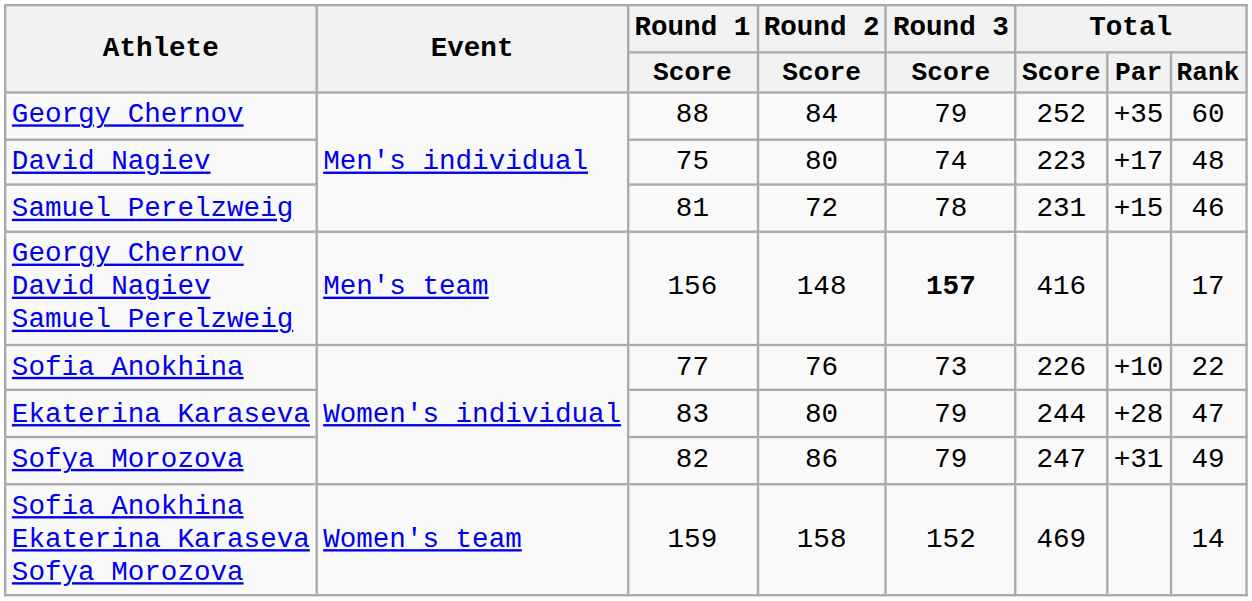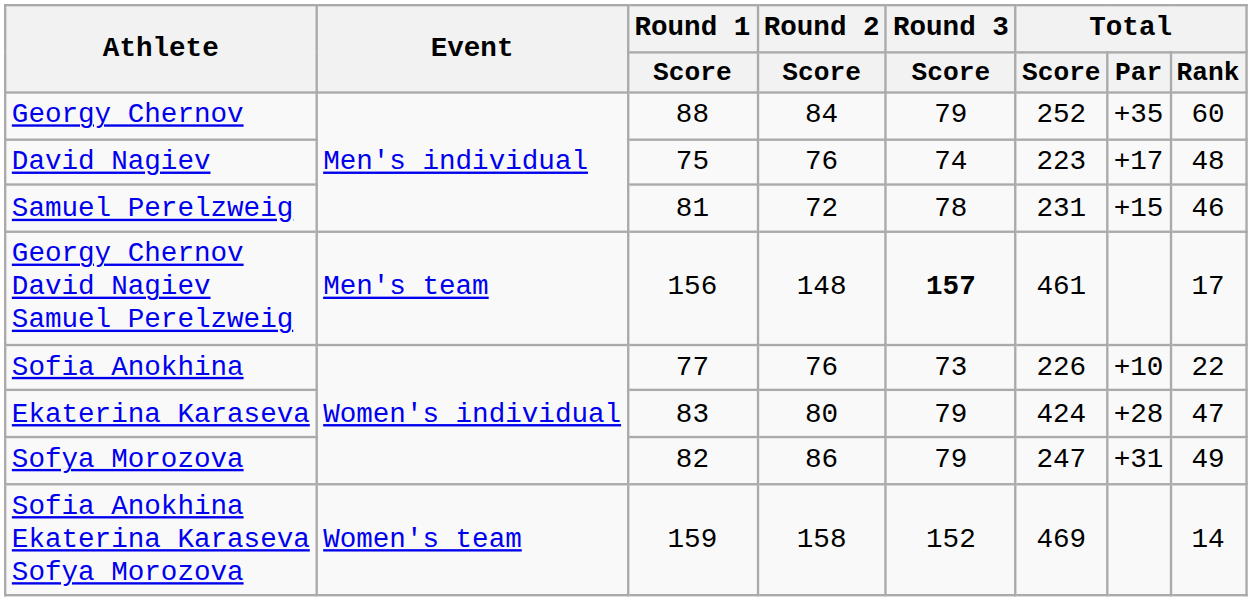David Nagiev | Round 2 / Score: 80 -> 76
Georgy Chernov David Nagiev Samuel Perelzweig | Total / Score: 416 -> 461
Ekaterina Karaseva | Total / Score: 244 -> 424
